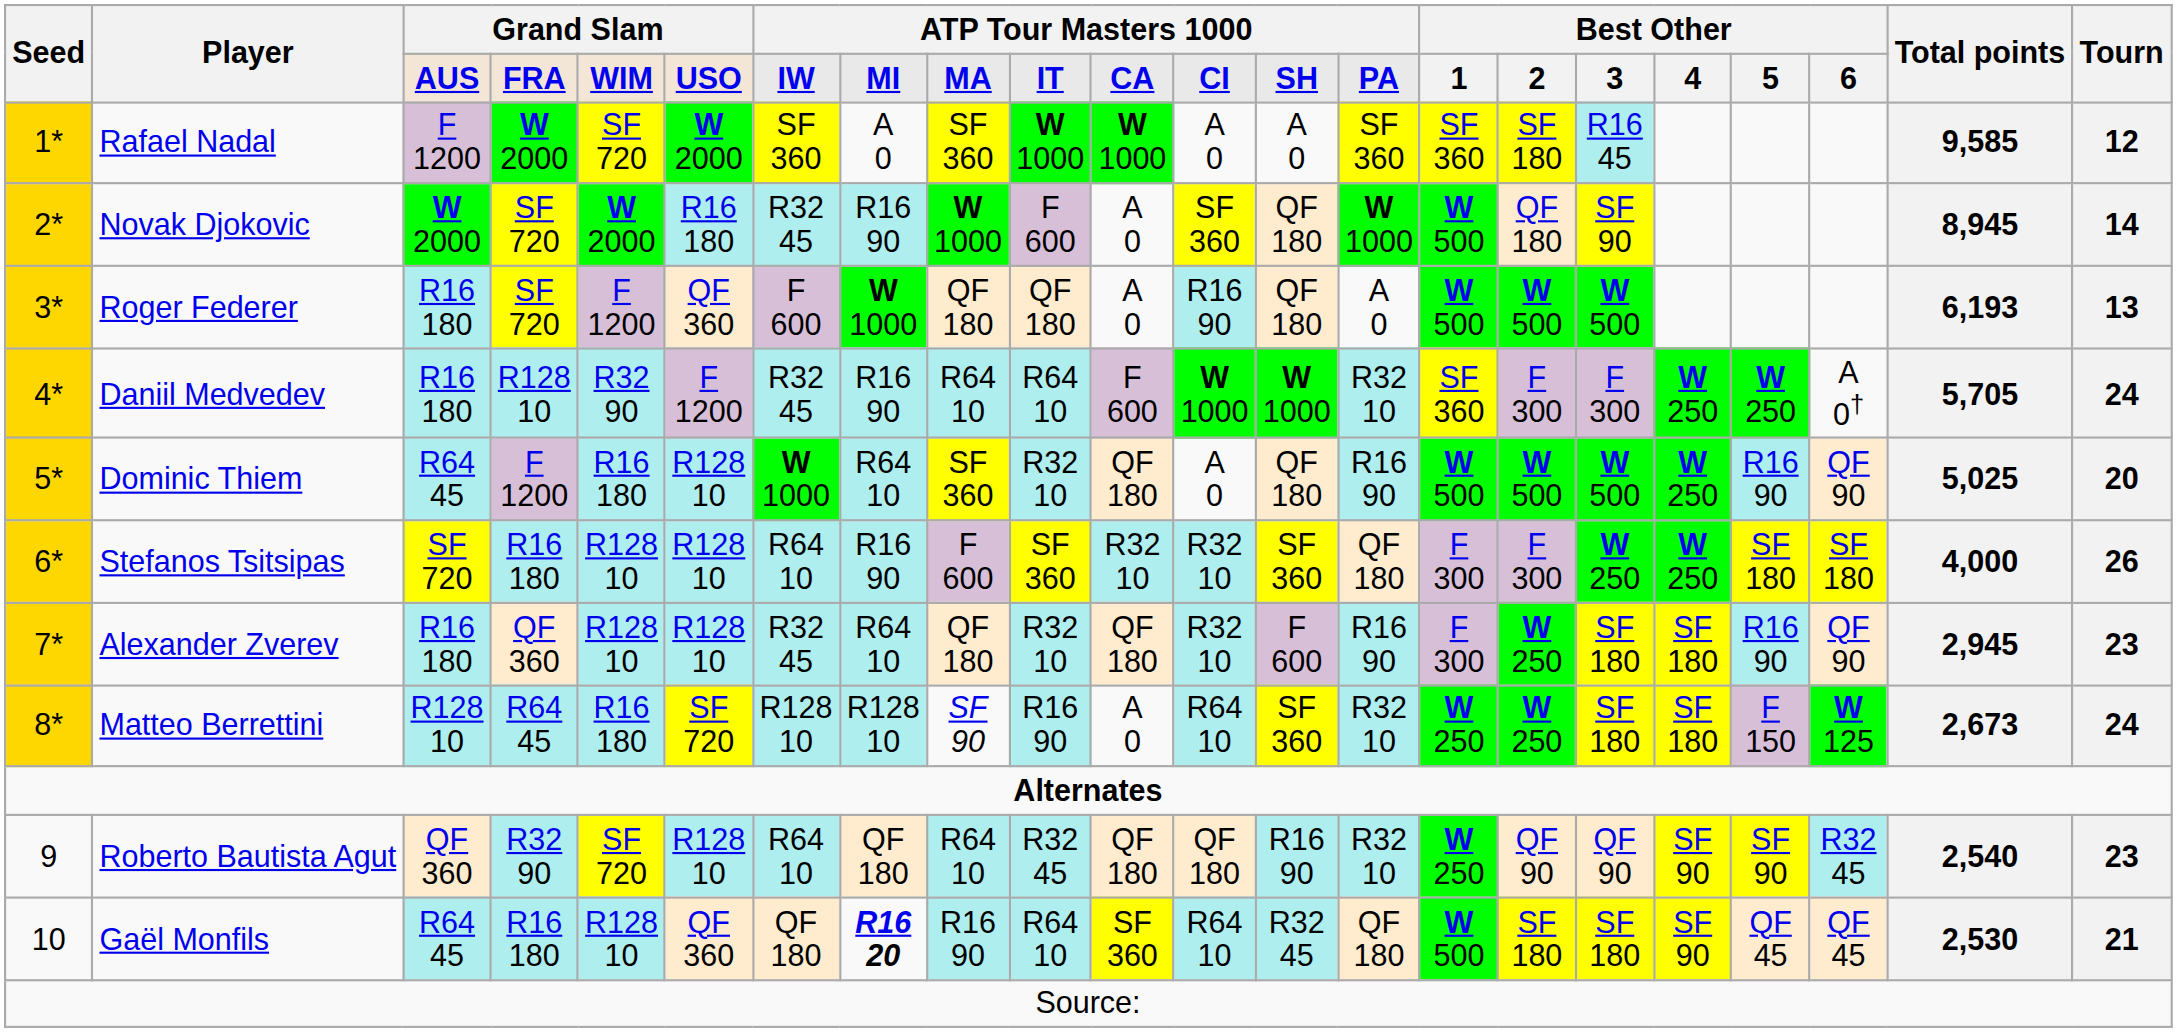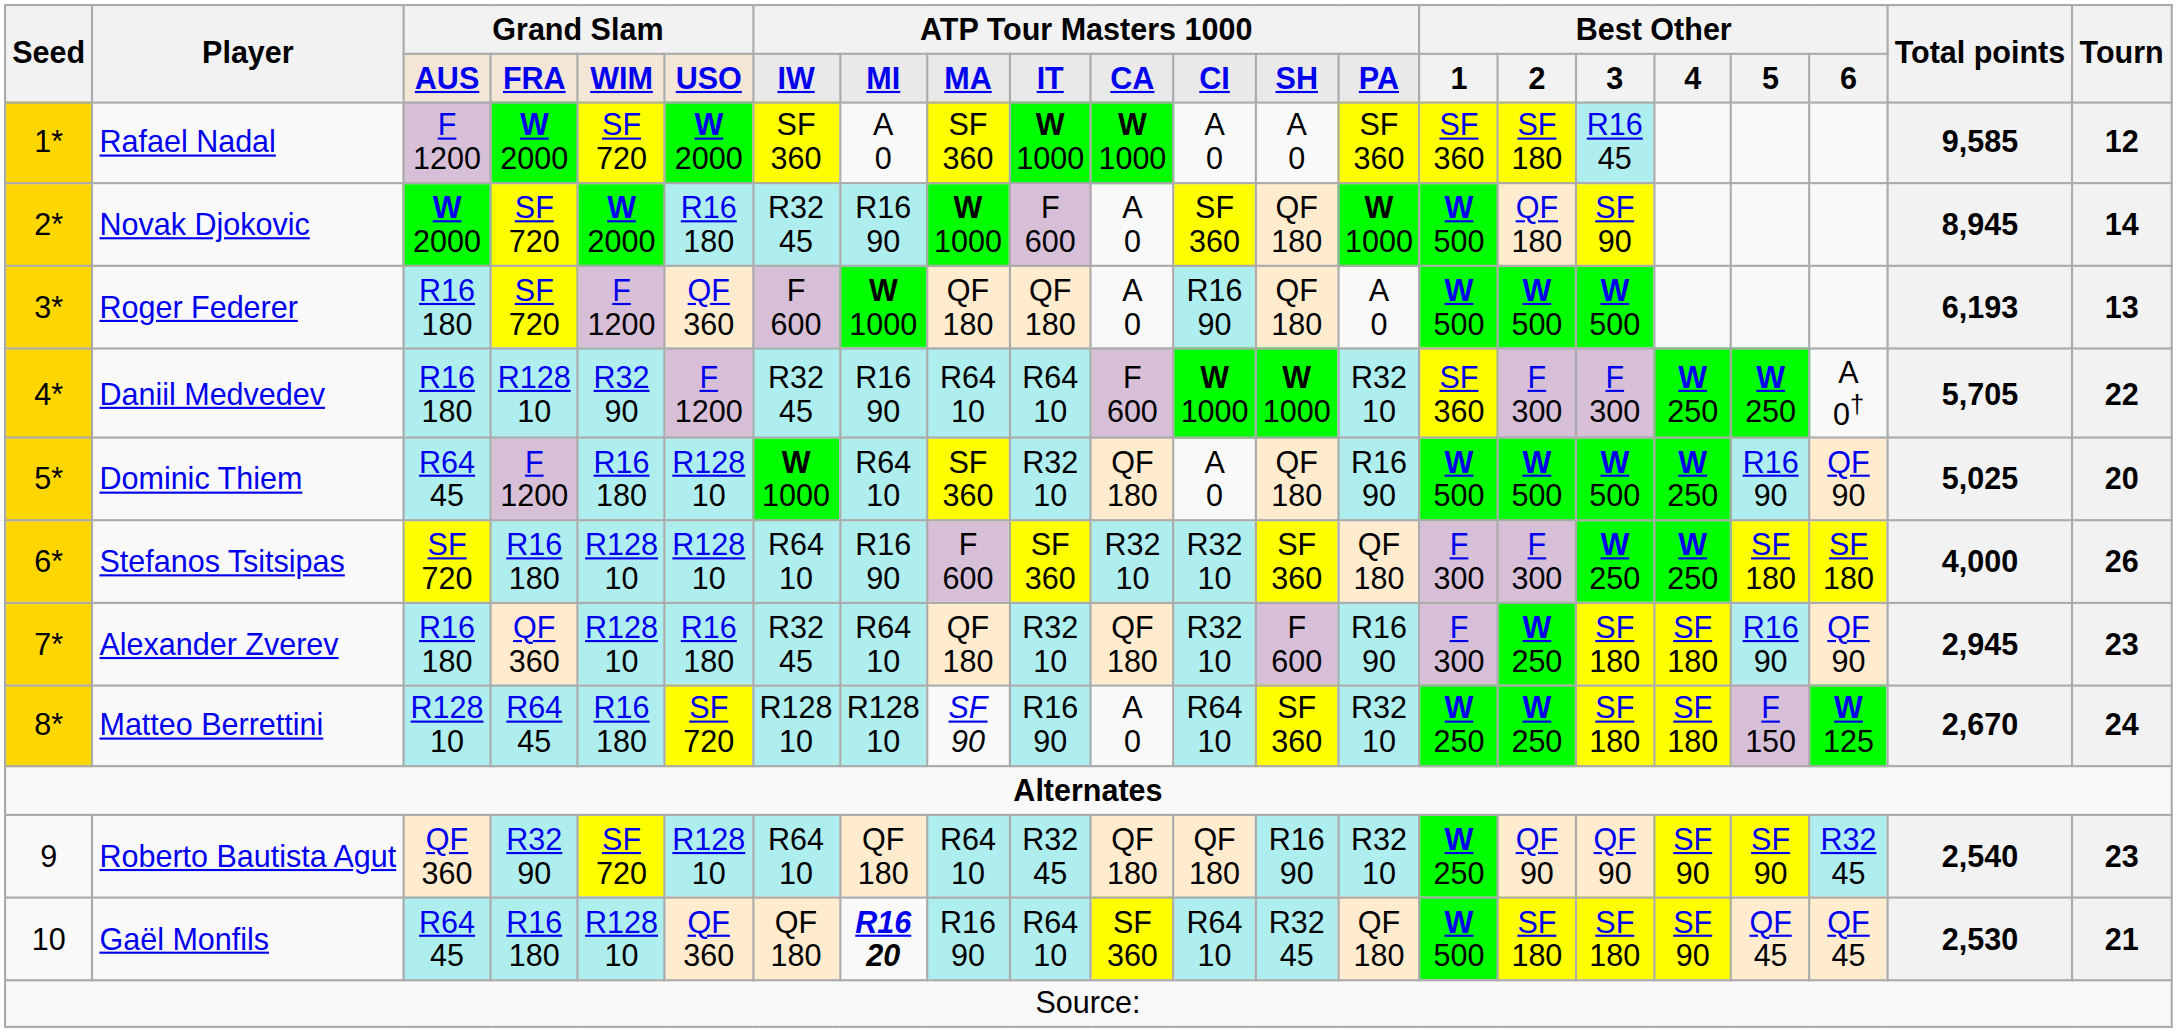Daniil Medvedev | Tourn: 24 -> 22
Alexander Zverev | column 6: R128 10 -> R16 180
Matteo Berrettini | Total points: 2,673 -> 2,670
